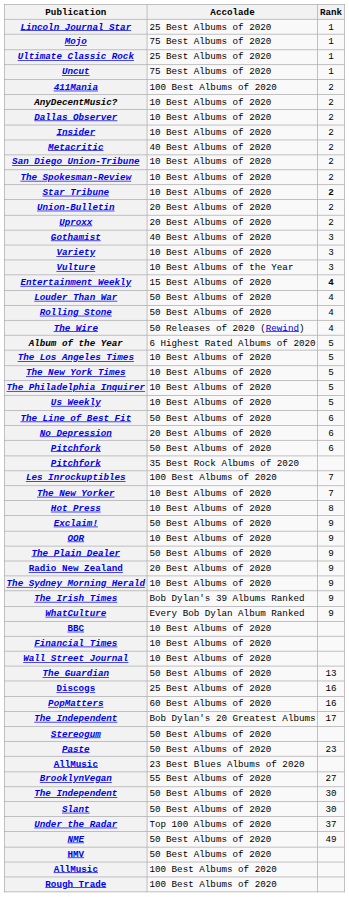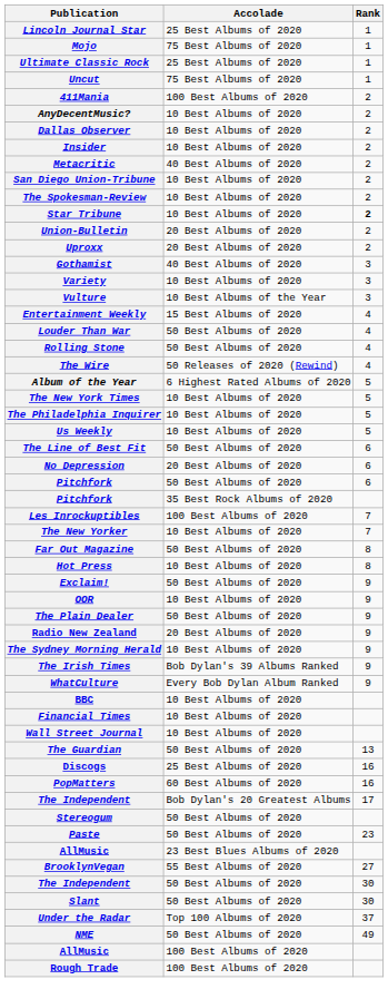Entertainment Weekly | Rank: bold -> normal
- row: The Los Angeles Times | 10 Best Albums of 2020 | 5
+ row: Far Out Magazine | 50 Best Albums of 2020 | 8
- row: HMV | 50 Best Albums of 2020
